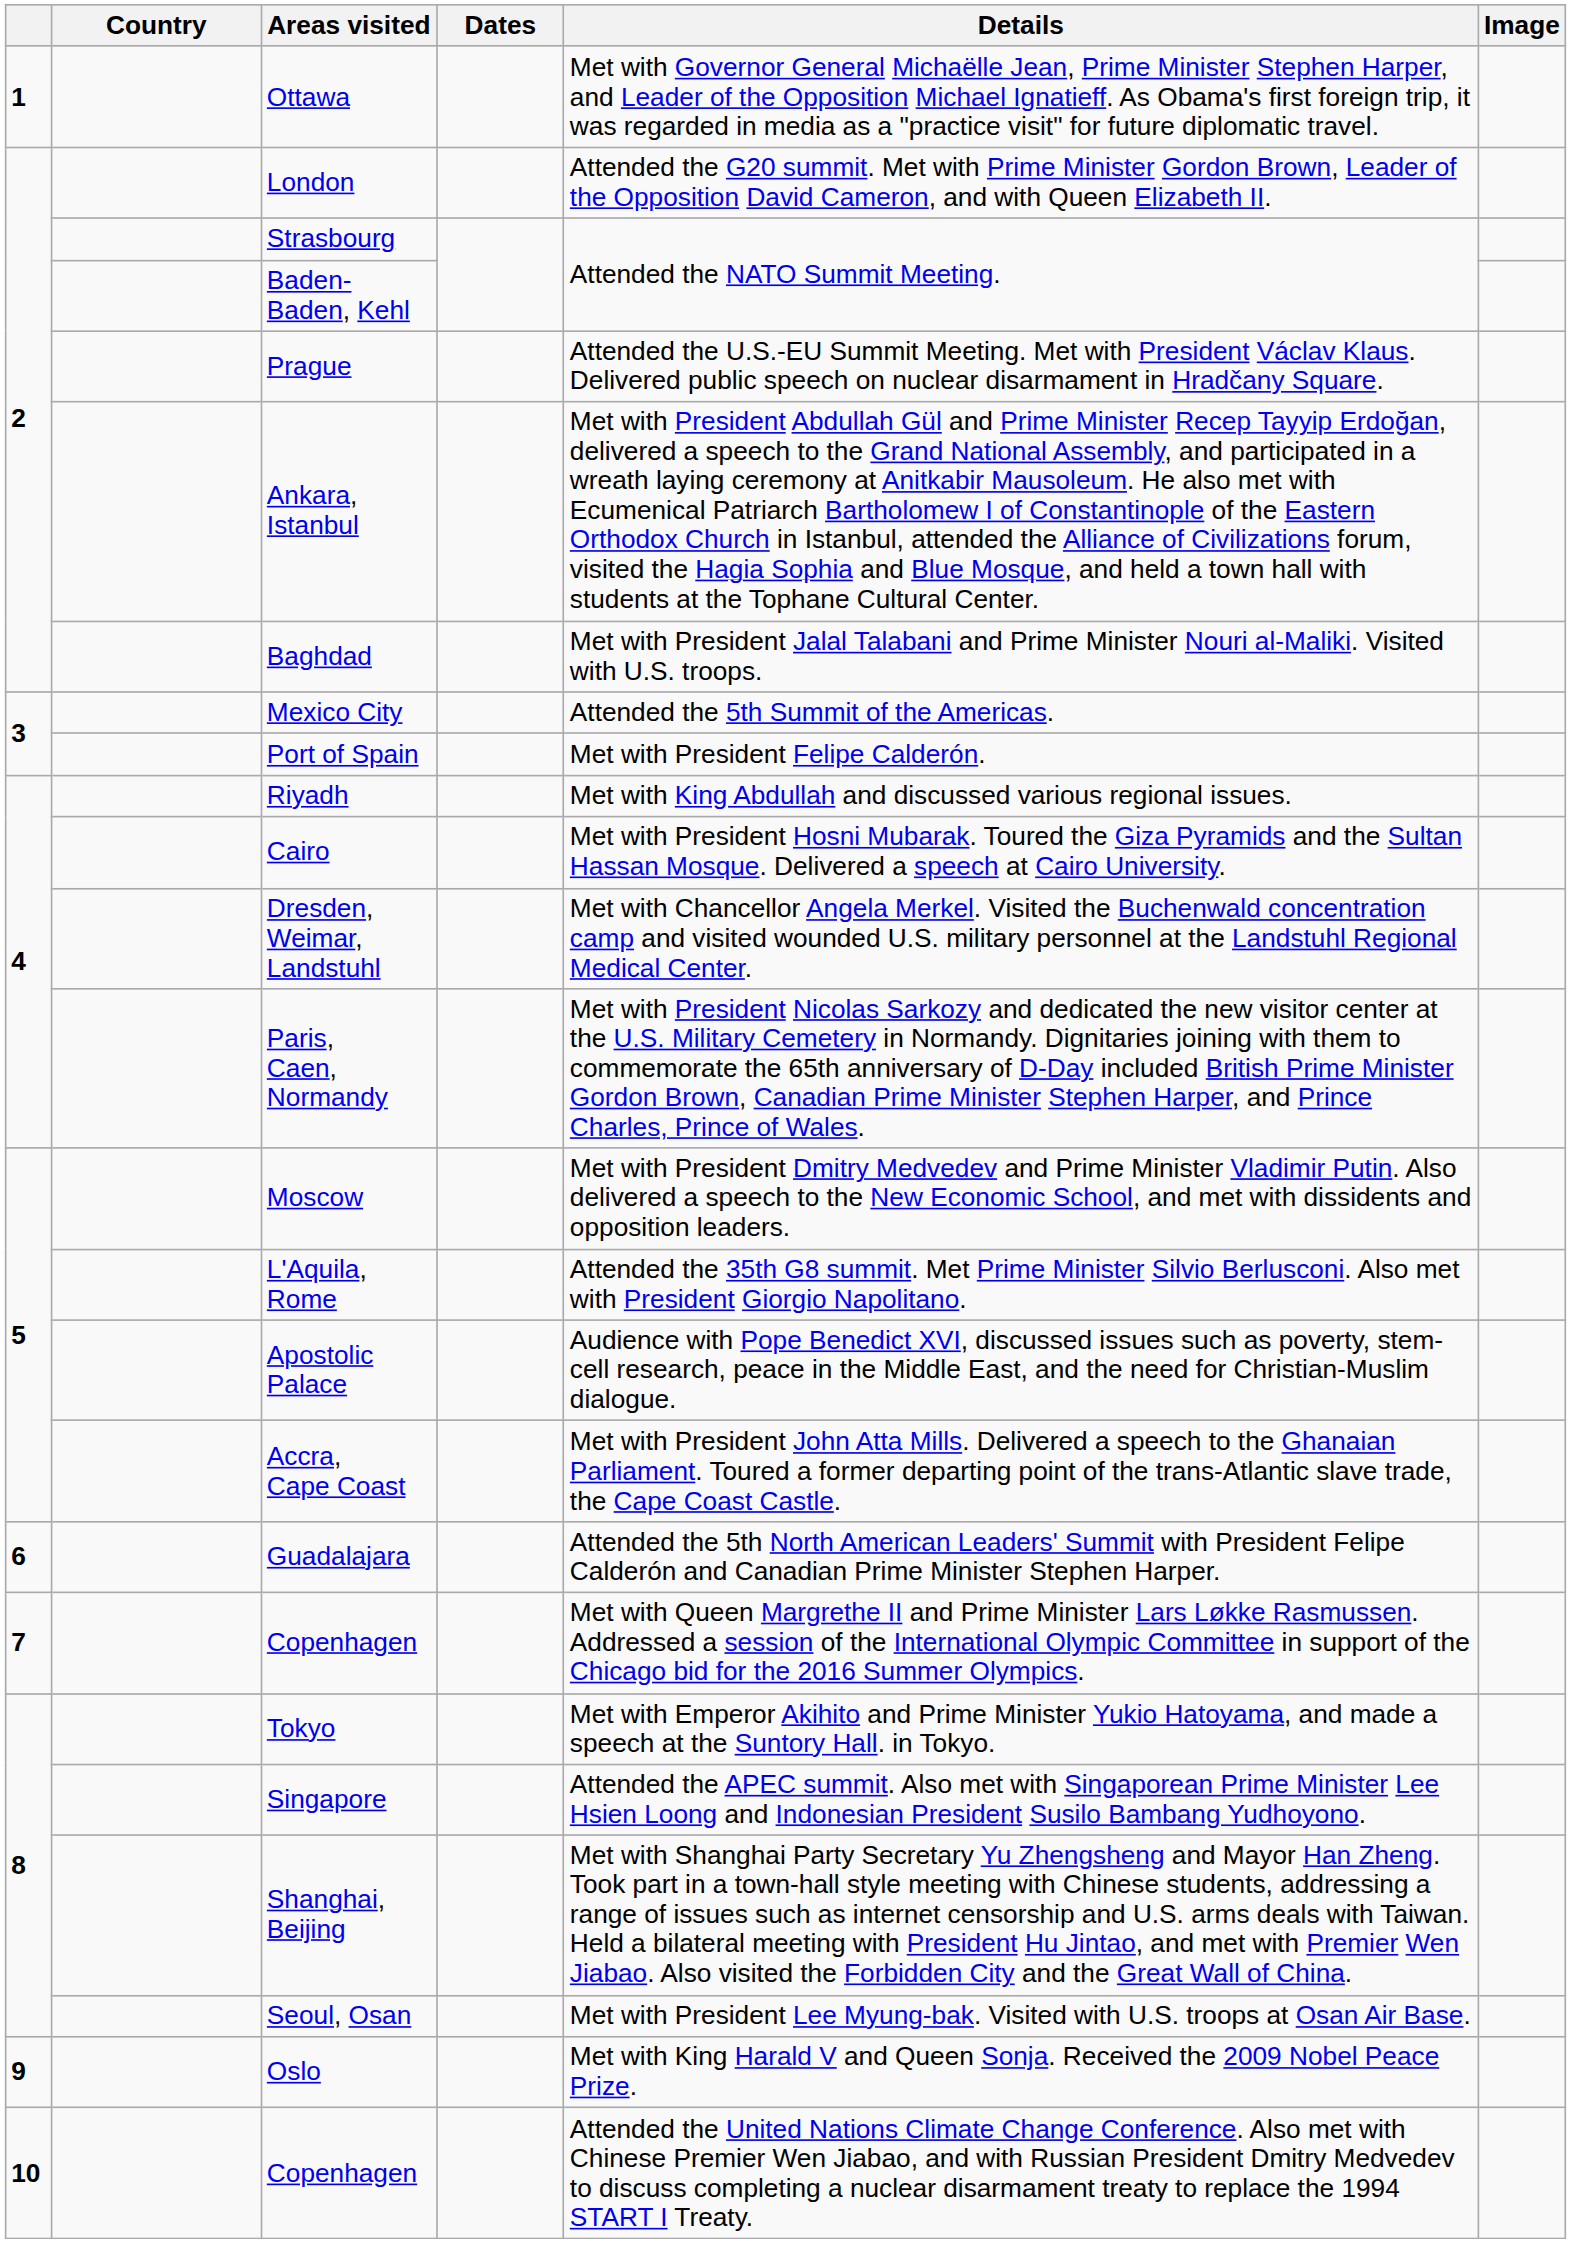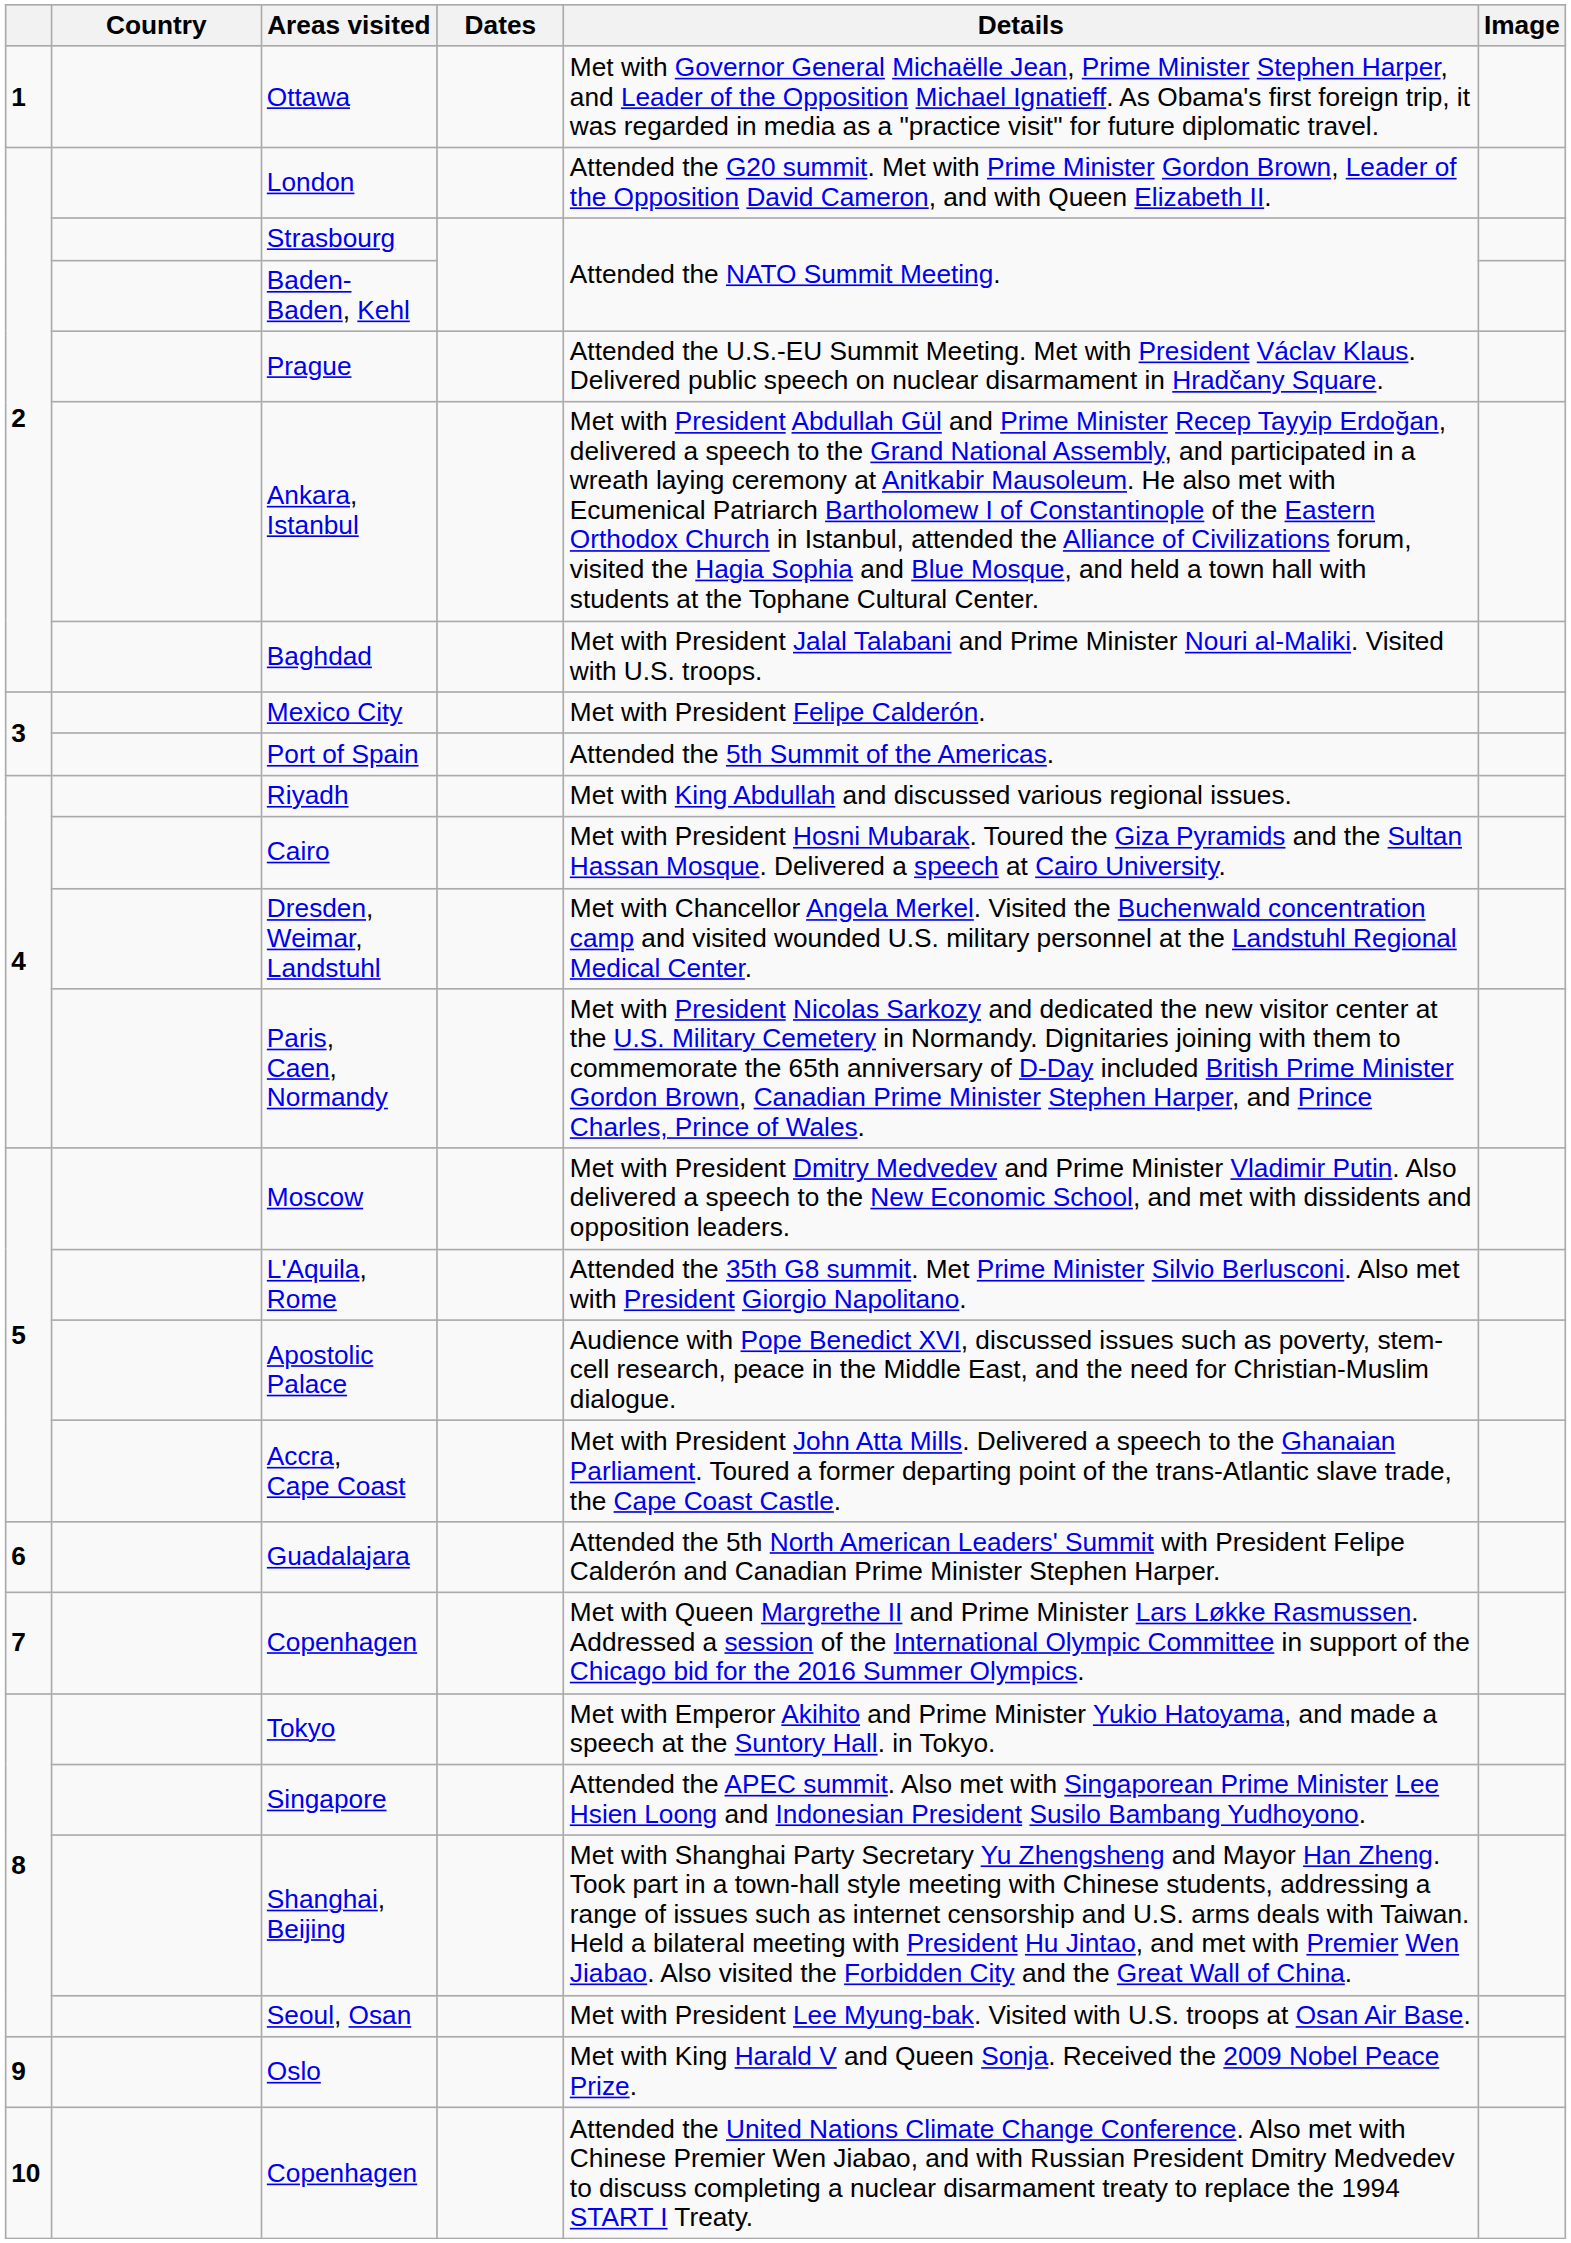Mexico City | Details: Attended the 5th Summit of the Americas. -> Met with President Felipe Calderón.
Port of Spain | Details: Met with President Felipe Calderón. -> Attended the 5th Summit of the Americas.
